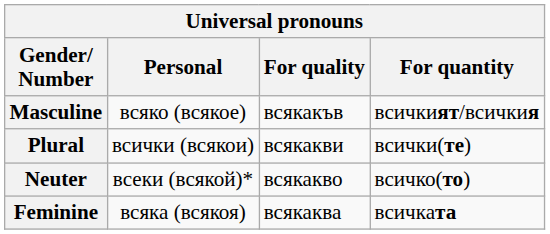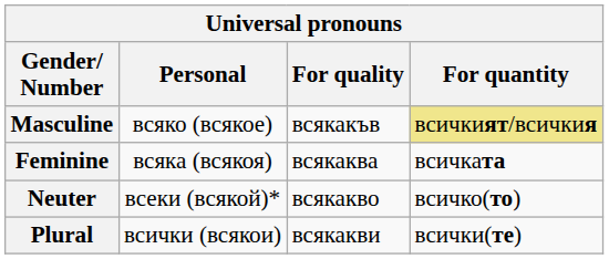Masculine | For quantity: no background -> khaki background
rows swapped: Feminine <-> Plural
